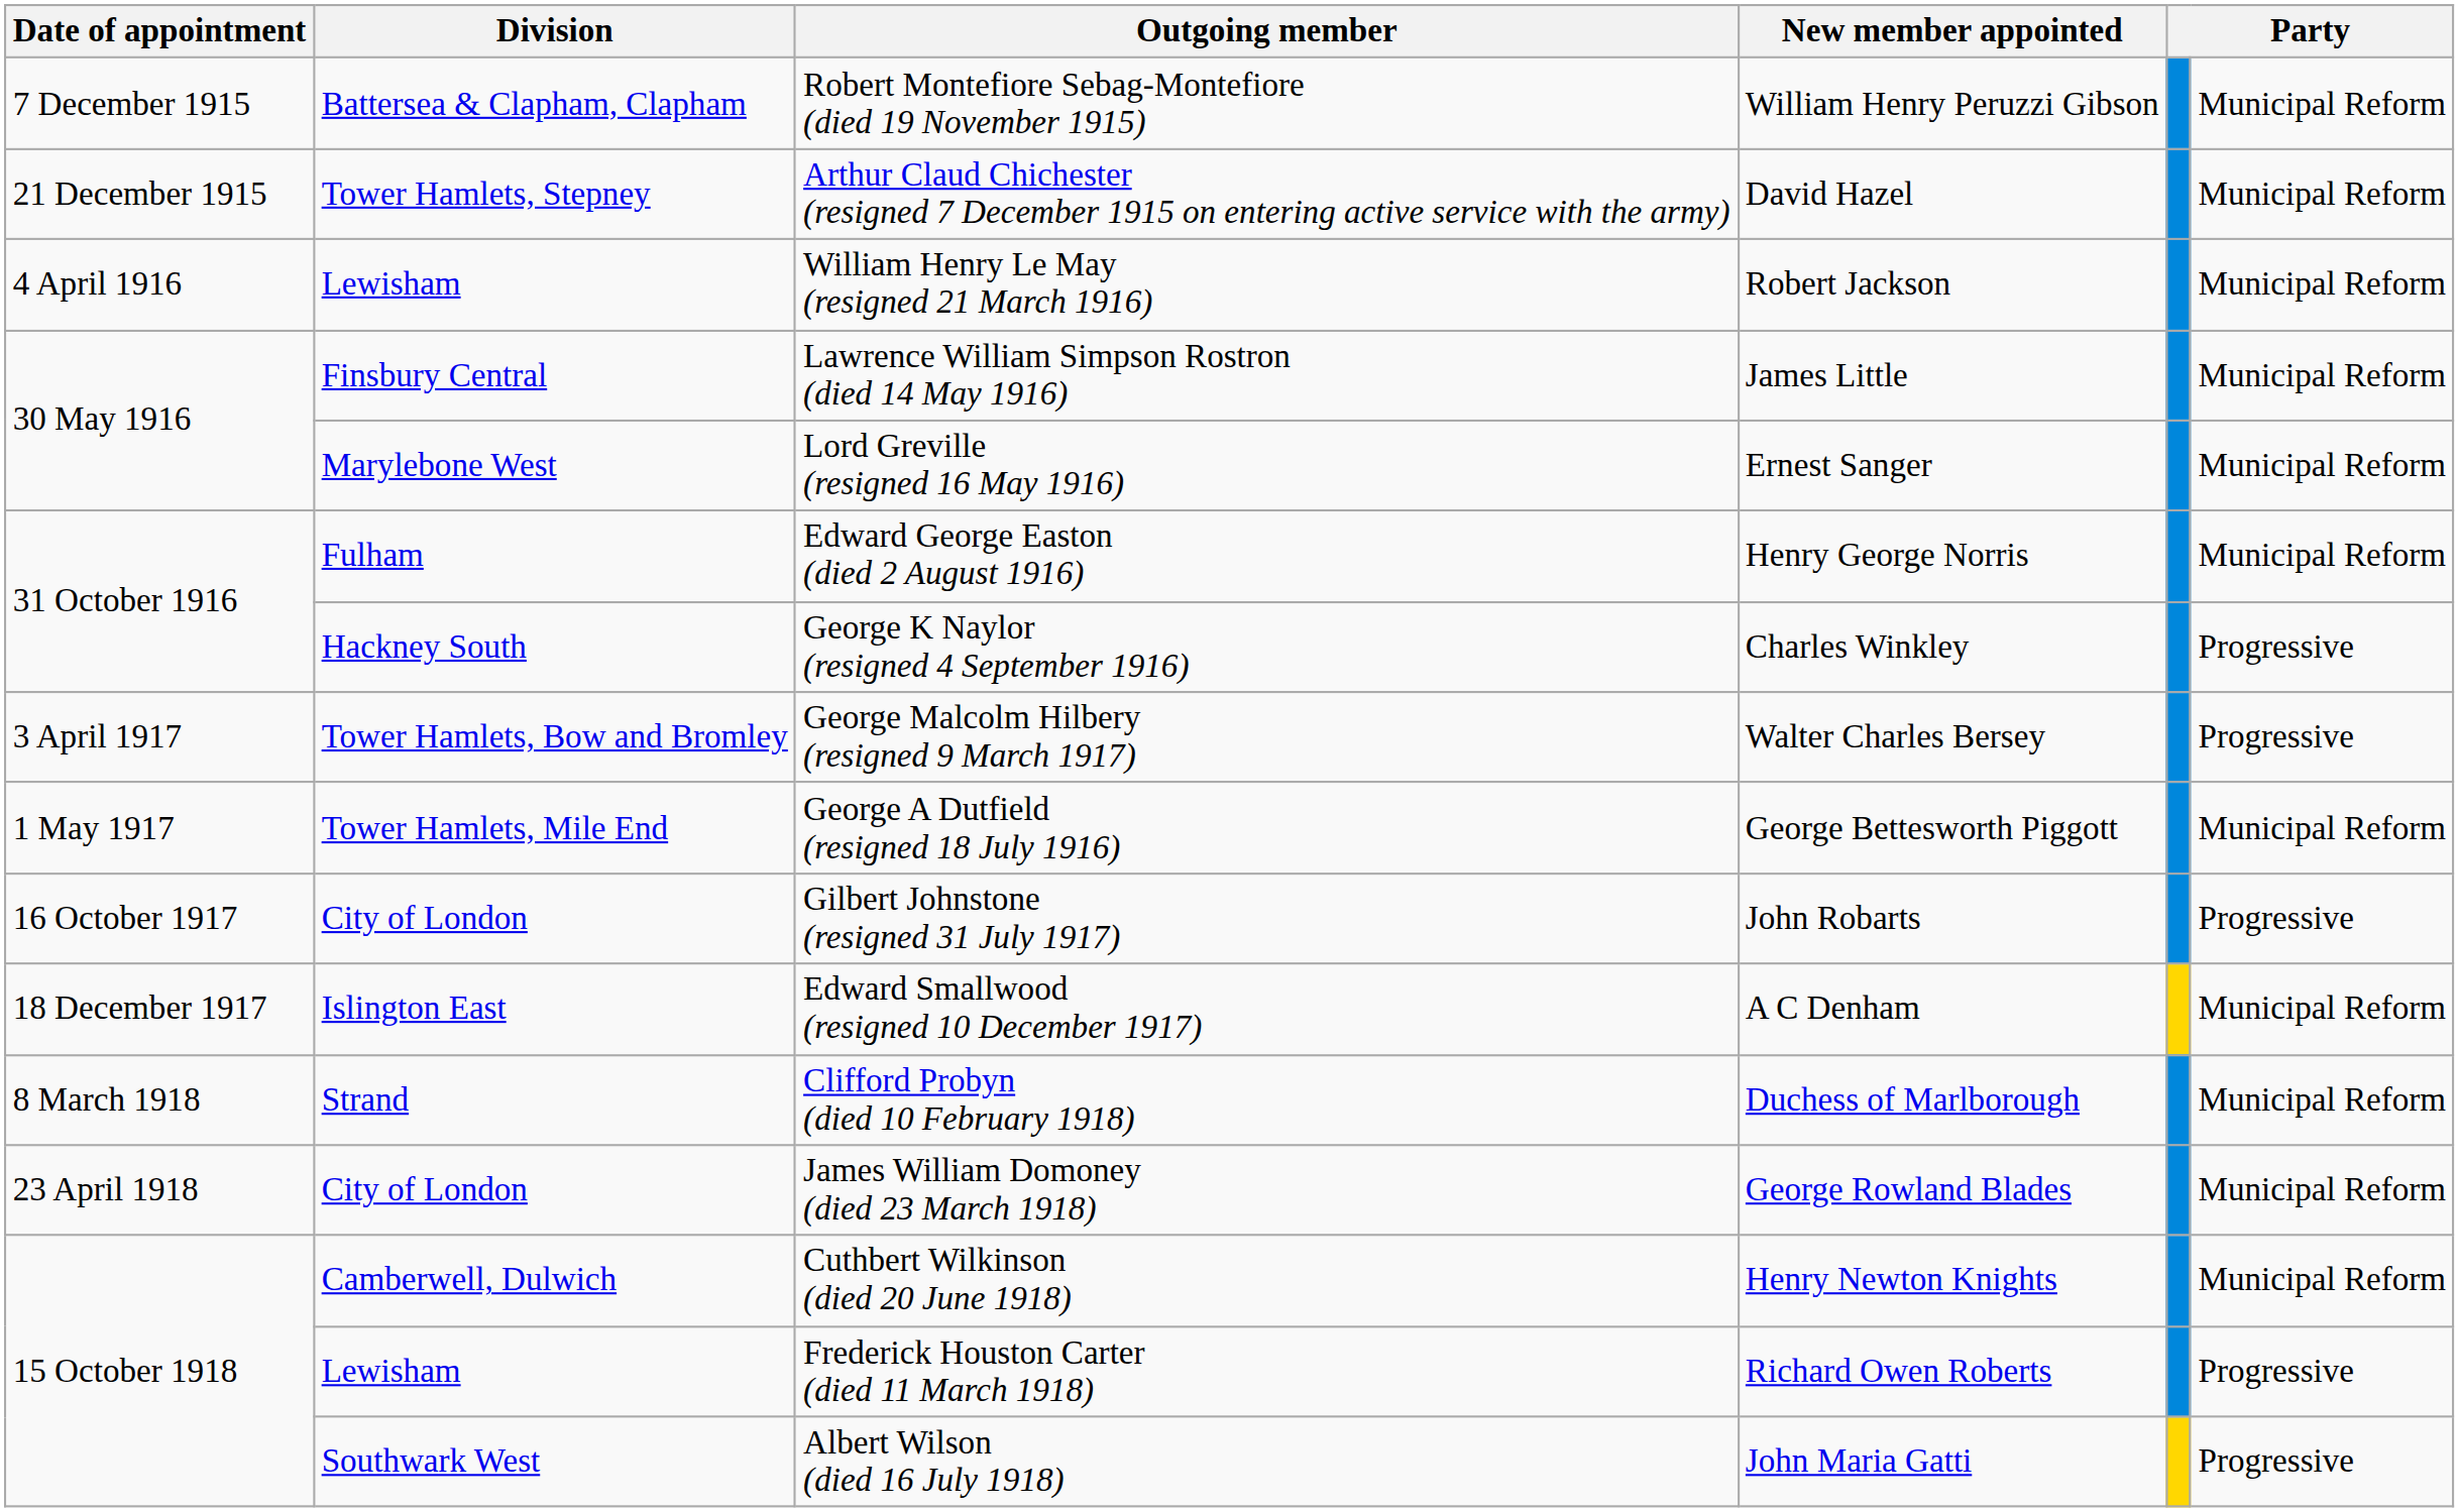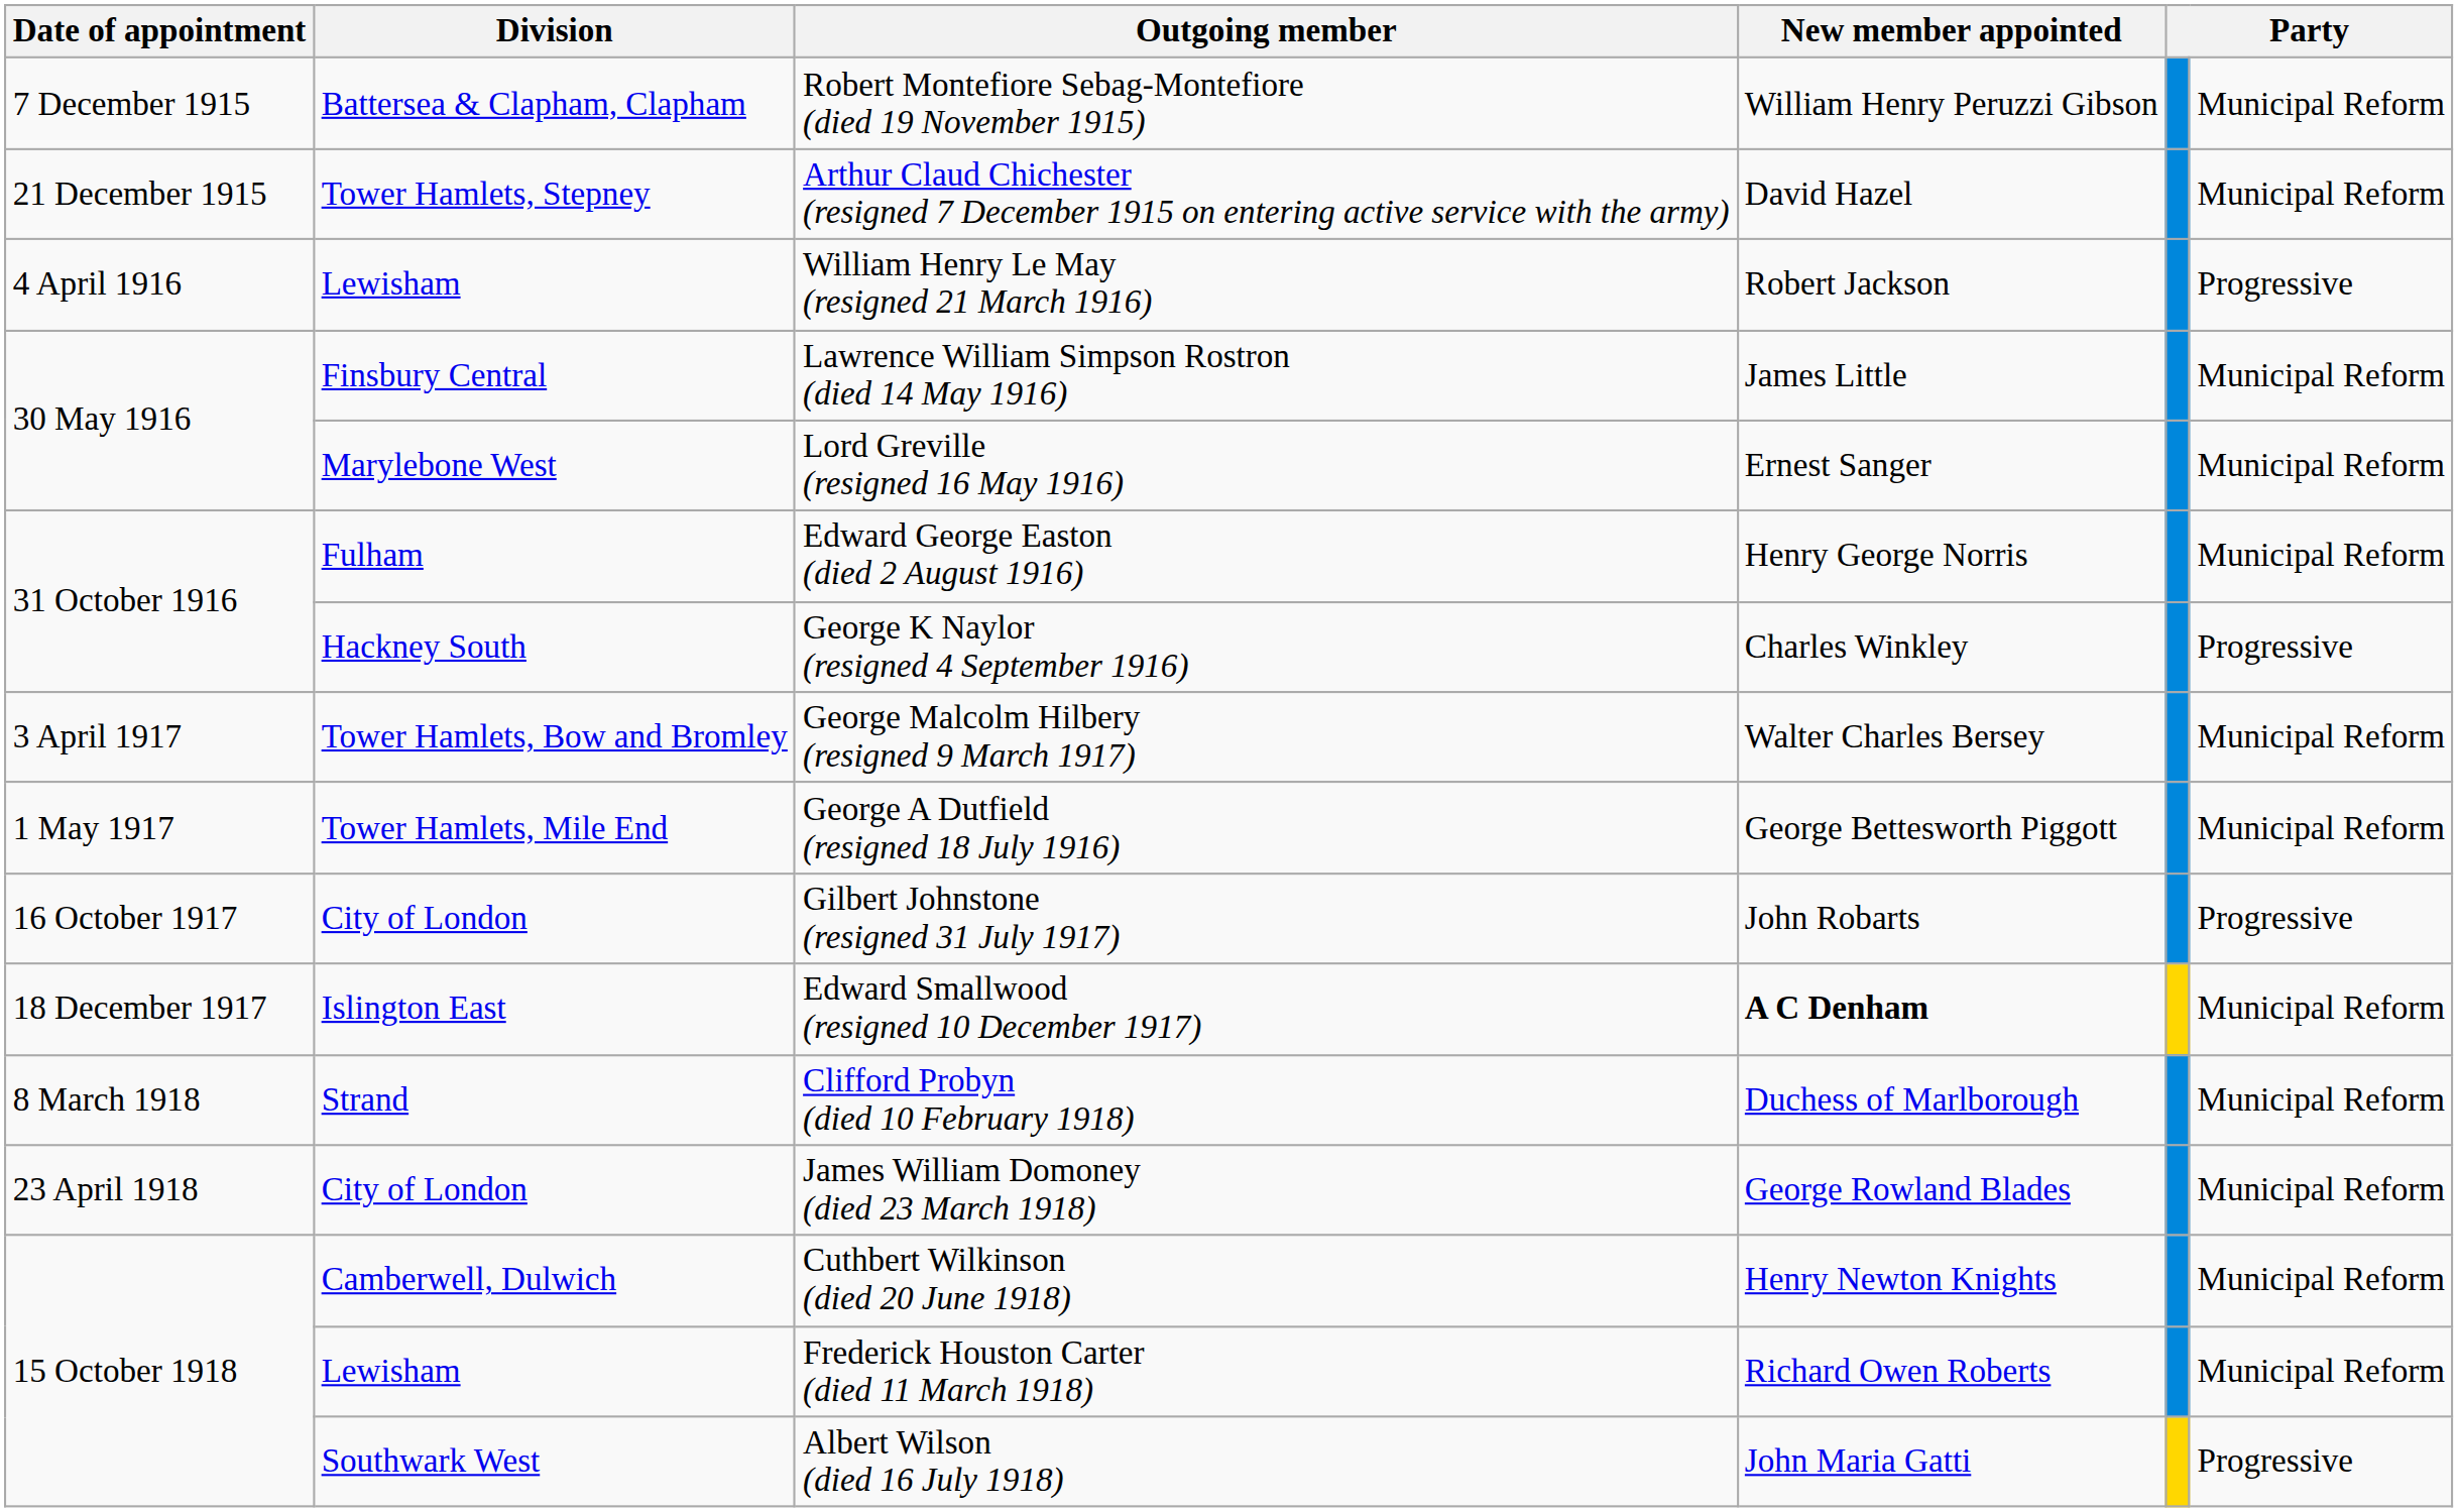William Henry Le May (resigned 21 March 1916) | column 6: Municipal Reform -> Progressive
George Malcolm Hilbery (resigned 9 March 1917) | column 6: Progressive -> Municipal Reform
Edward Smallwood (resigned 10 December 1917) | New member appointed: normal -> bold
Frederick Houston Carter (died 11 March 1918) | column 6: Progressive -> Municipal Reform
